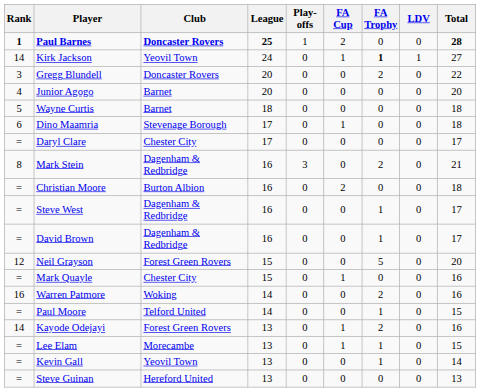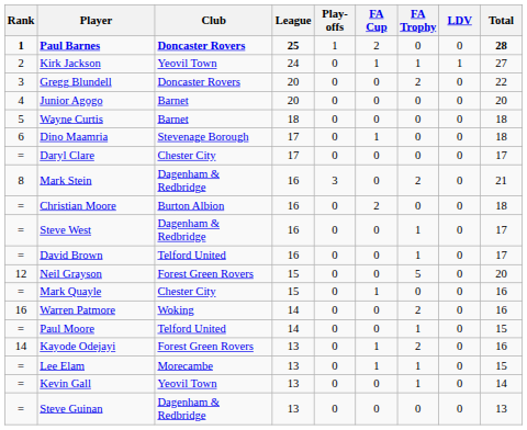Kirk Jackson | Rank: 14 -> 2
Kirk Jackson | FA Trophy: bold -> normal
David Brown | Club: Dagenham & Redbridge -> Telford United
Steve Guinan | Club: Hereford United -> Dagenham & Redbridge
